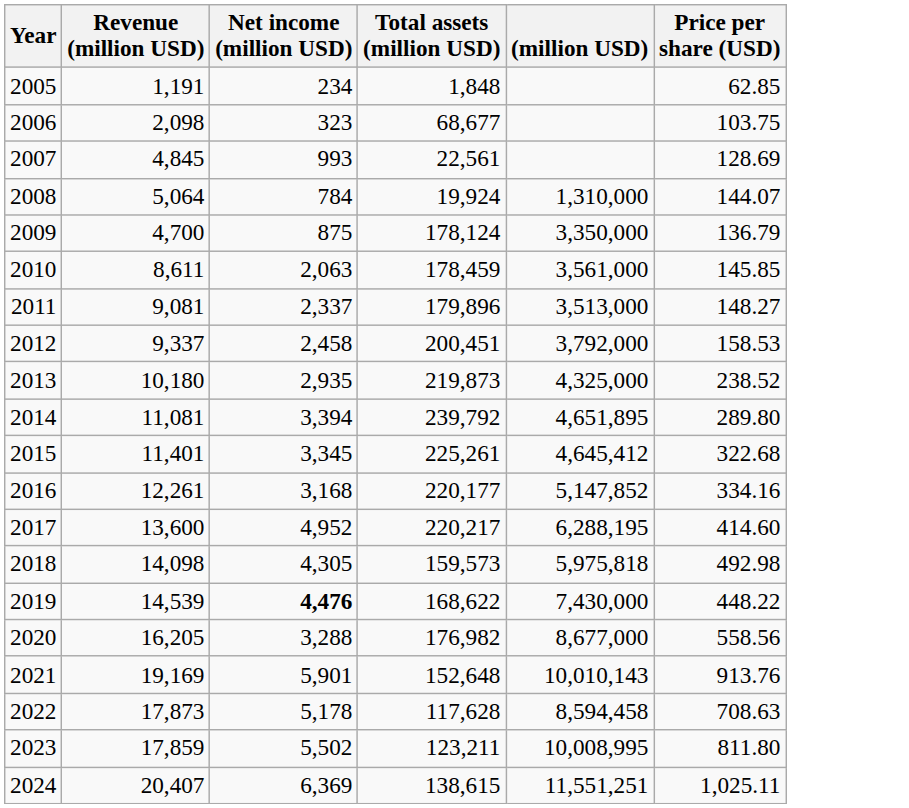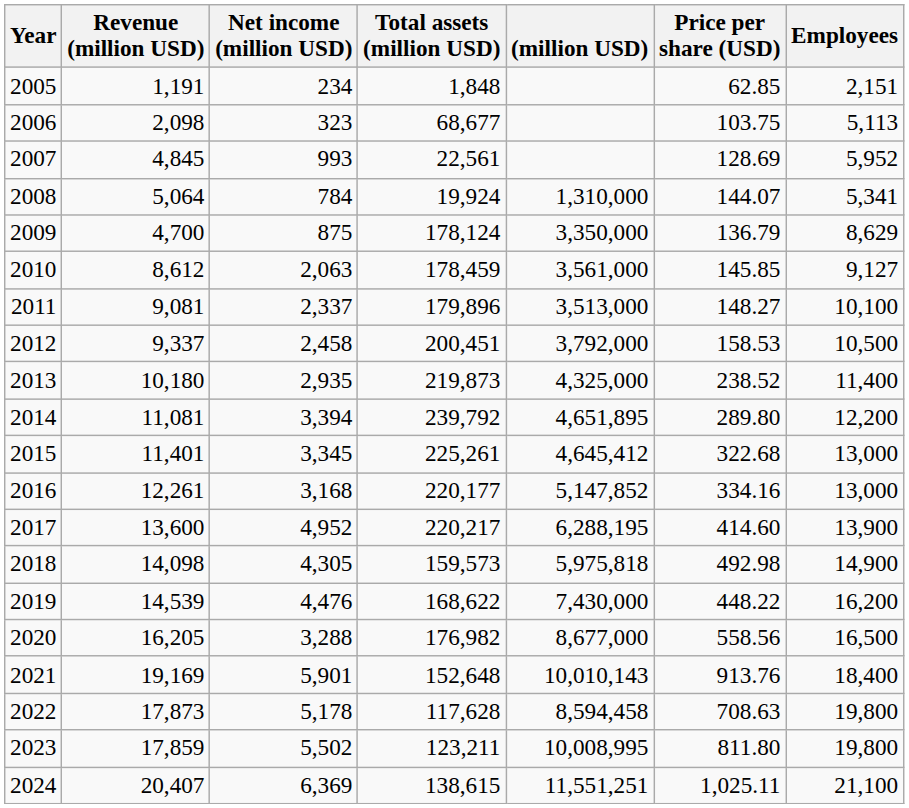+ column: Employees | 2,151 | 5,113 | 5,952 | 5,341 | 8,629 | 9,127 | 10,100 | 10,500 | 11,400 | 12,200 | 13,000 | 13,000 | 13,900 | 14,900 | 16,200 | 16,500 | 18,400 | 19,800 | 19,800 | 21,100
2010 | Revenue (million USD): 8,611 -> 8,612
2019 | Net income (million USD): bold -> normal
